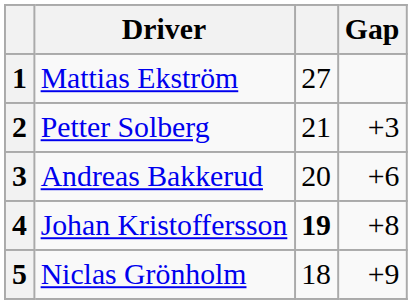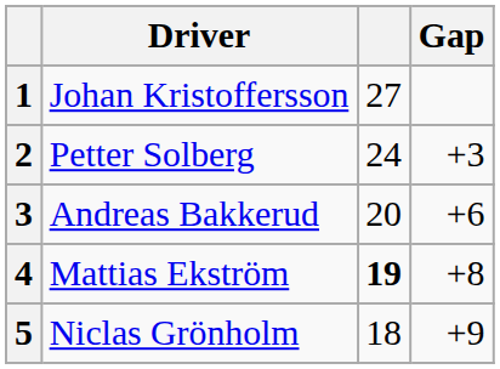1 | Driver: Mattias Ekström -> Johan Kristoffersson
2 | column 3: 21 -> 24
4 | Driver: Johan Kristoffersson -> Mattias Ekström
